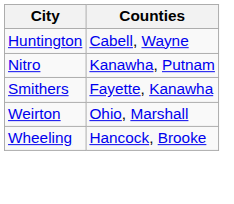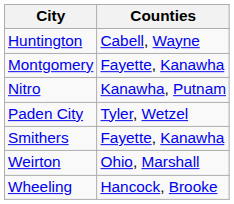+ row: Montgomery | Fayette, Kanawha
+ row: Paden City | Tyler, Wetzel
